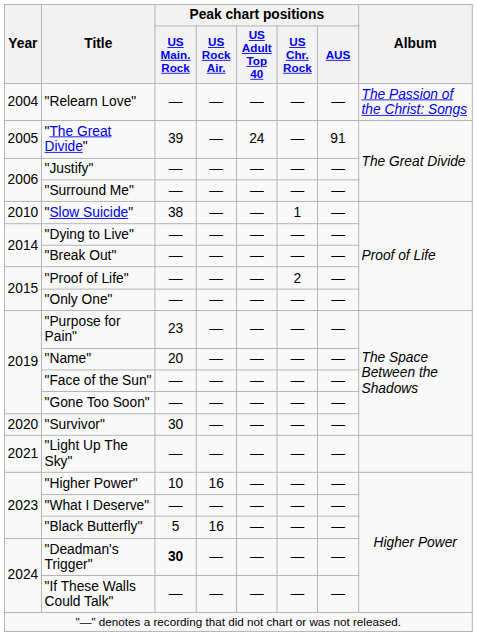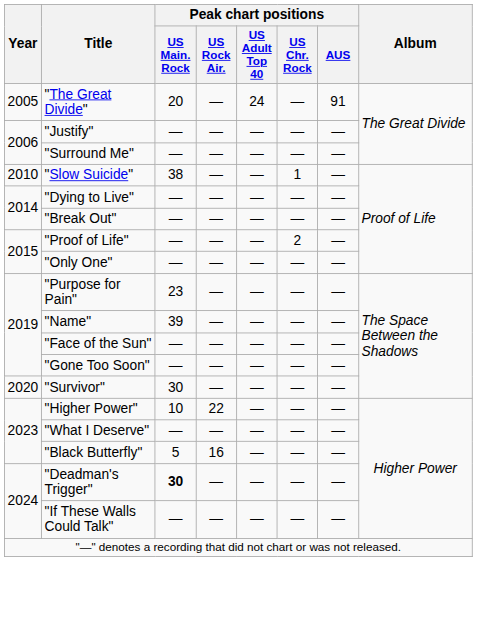- row: 2004 | "Relearn Love" | — | — | — | — | — | The Passion of the Christ: Songs
"The Great Divide" | Peak chart positions / US Main. Rock: 39 -> 20
"Name" | Peak chart positions / US Main. Rock: 20 -> 39
- row: 2021 | "Light Up The Sky" | — | — | — | — | —
"Higher Power" | Peak chart positions / US Rock Air.: 16 -> 22
